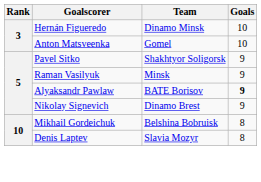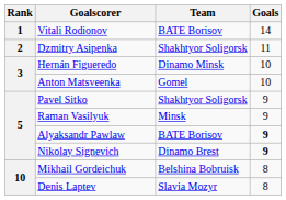+ row: 1 | Vitali Rodionov | BATE Borisov | 14
+ row: 2 | Dzmitry Asipenka | Shakhtyor Soligorsk | 11
Nikolay Signevich | Goals: normal -> bold
